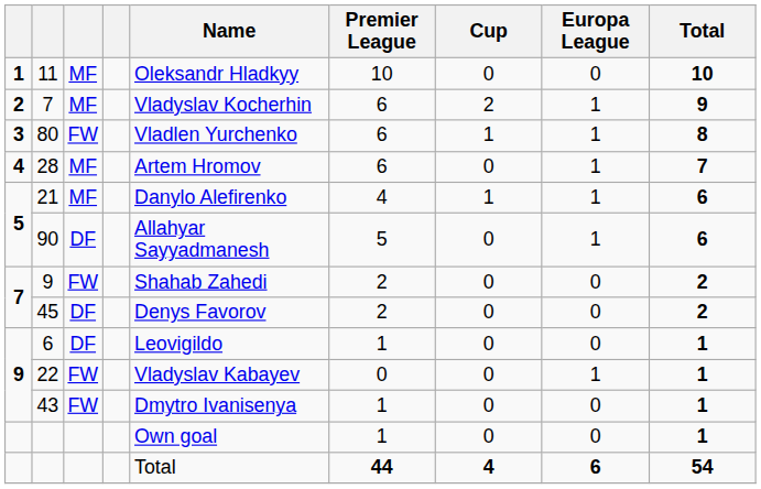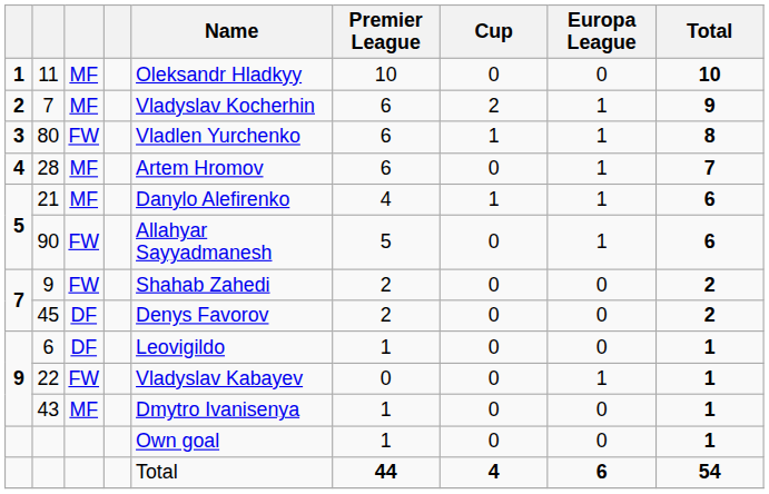90 | column 3: DF -> FW
43 | column 3: FW -> MF
